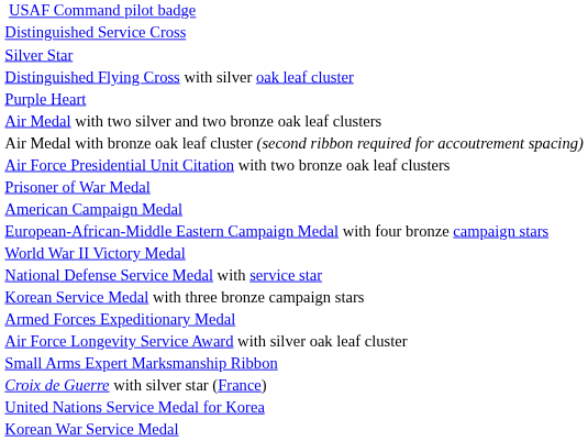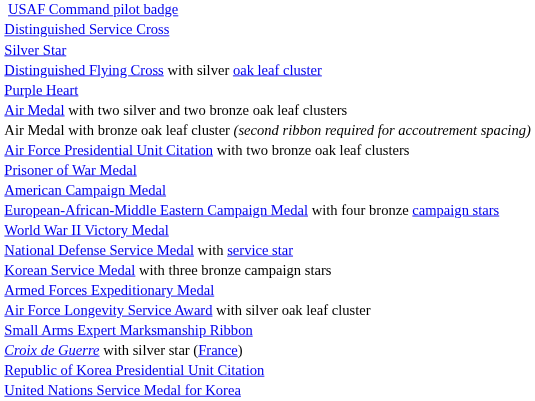+ row: Republic of Korea Presidential Unit Citation
- row: Korean War Service Medal
